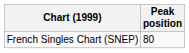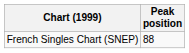French Singles Chart (SNEP) | Peak position: 80 -> 88
